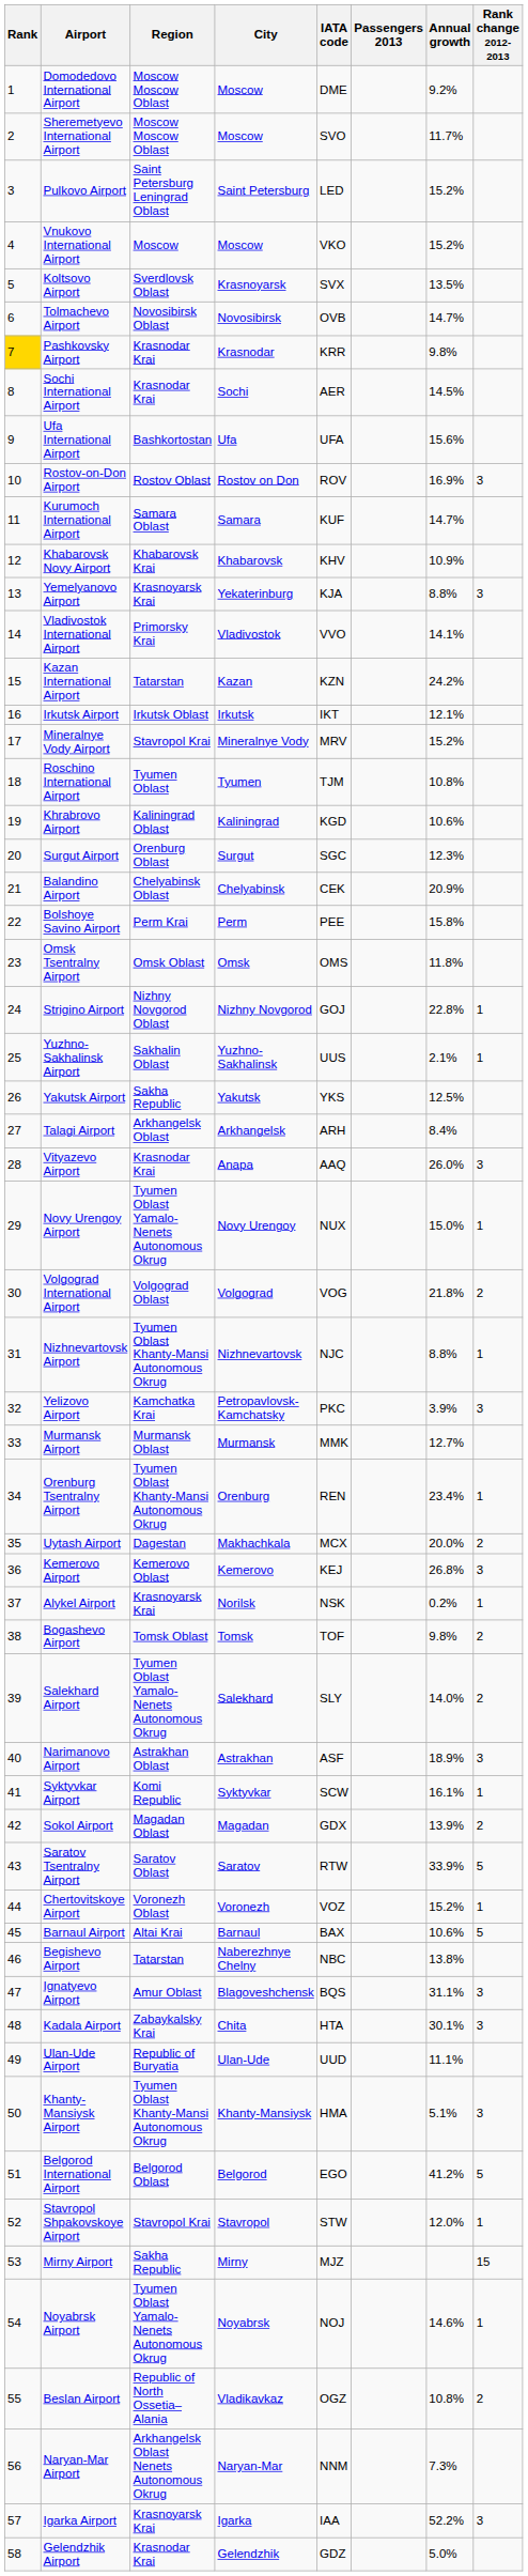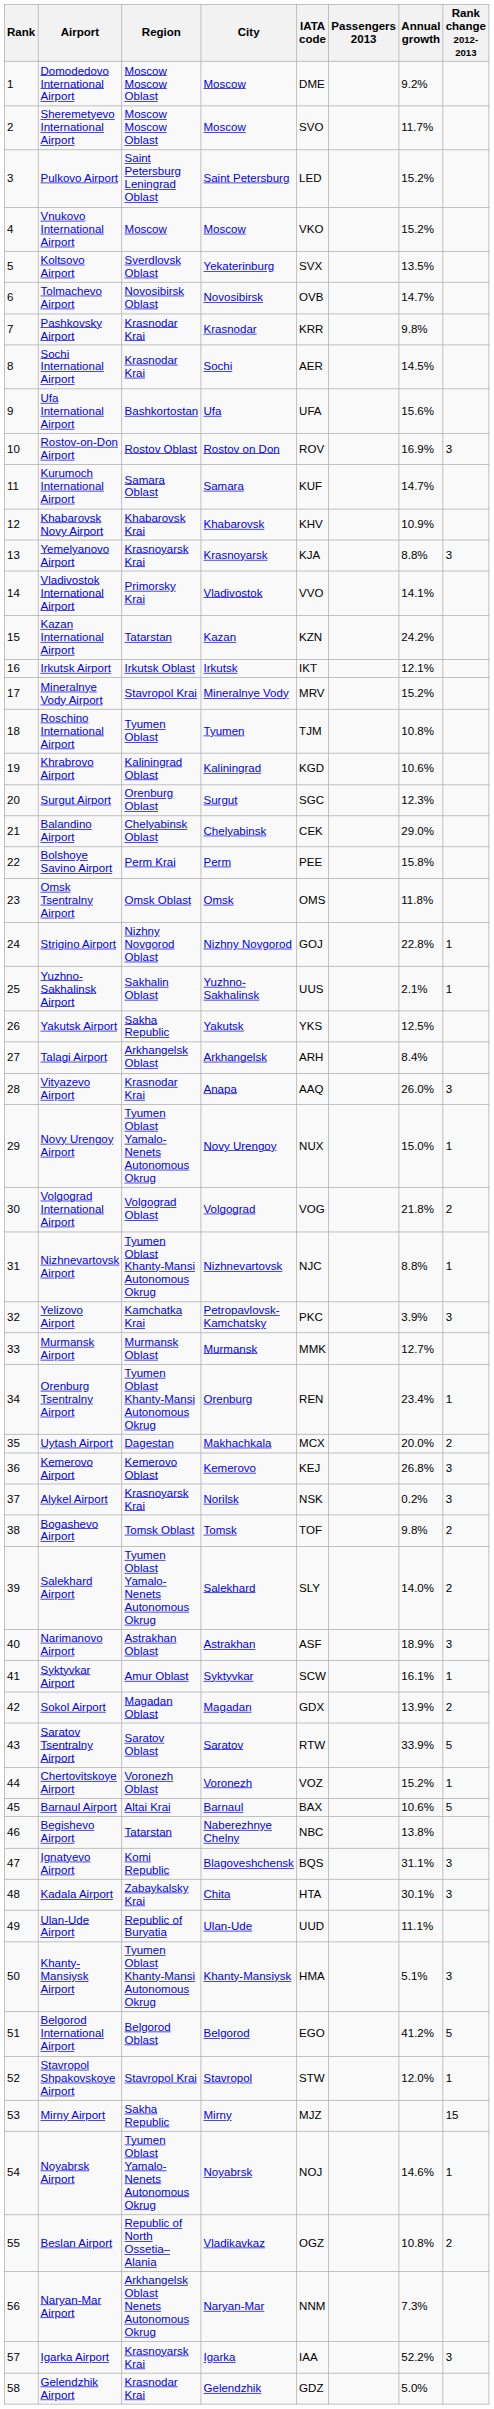Koltsovo Airport | City: Krasnoyarsk -> Yekaterinburg
Pashkovsky Airport | Rank: gold background -> no background
Yemelyanovo Airport | City: Yekaterinburg -> Krasnoyarsk
Balandino Airport | Annual growth: 20.9% -> 29.0%
Alykel Airport | Rank change 2012-2013: 1 -> 3
Syktyvkar Airport | Region: Komi Republic -> Amur Oblast
Ignatyevo Airport | Region: Amur Oblast -> Komi Republic
